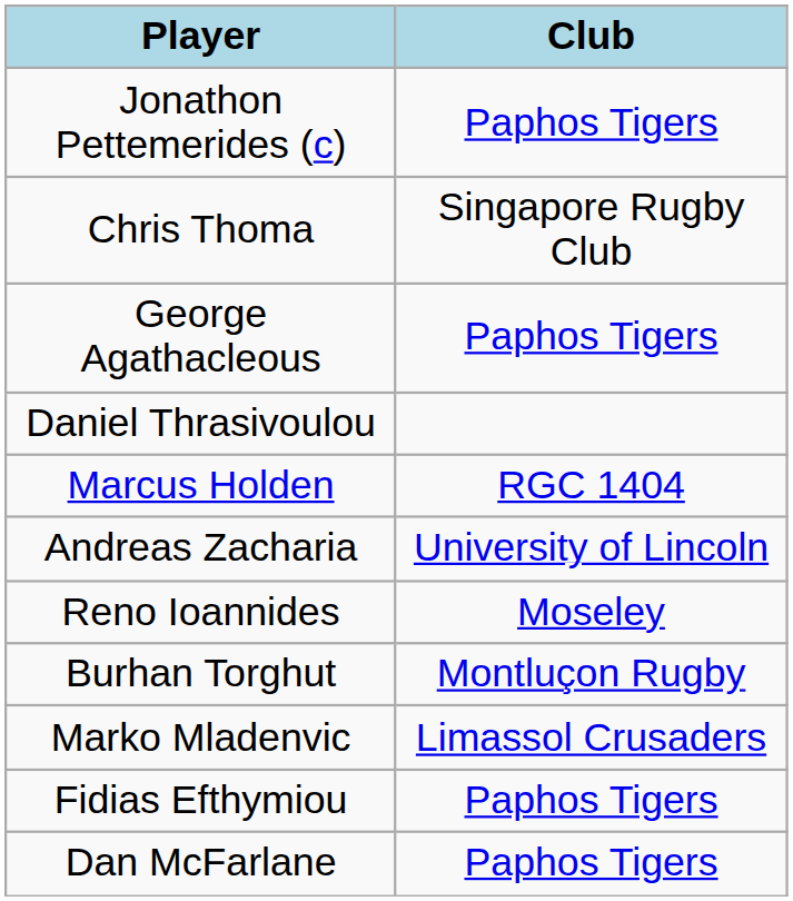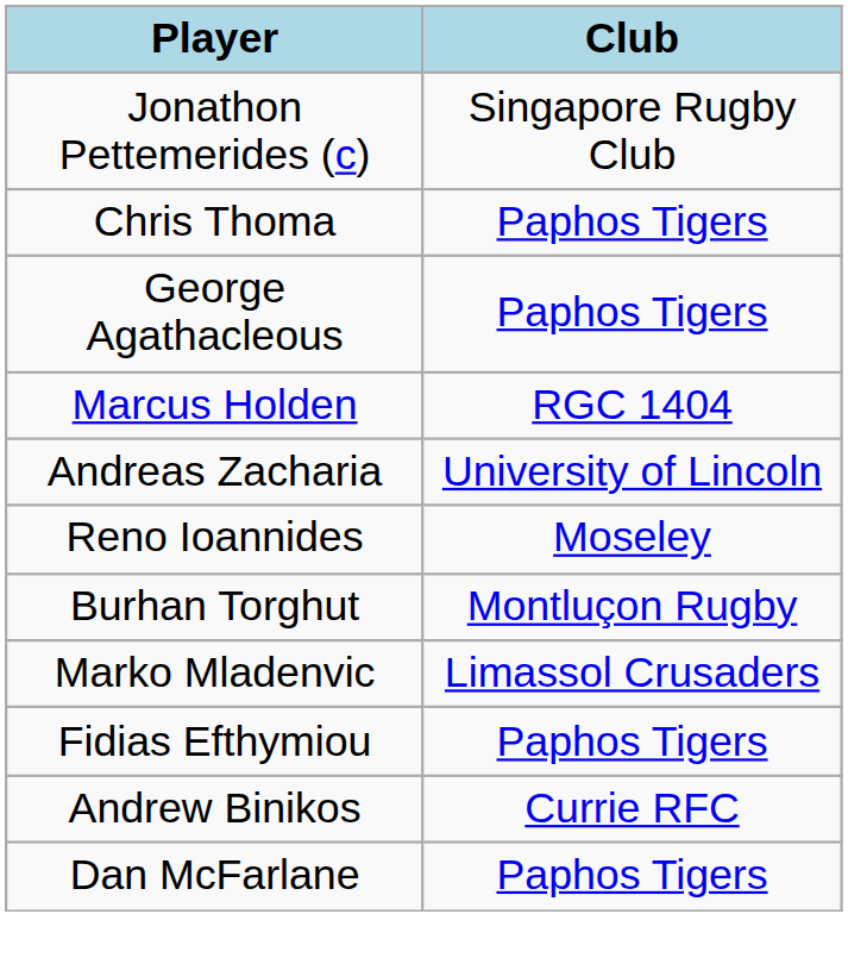Jonathon Pettemerides (c) | column 2: Paphos Tigers -> Singapore Rugby Club
Chris Thoma | column 2: Singapore Rugby Club -> Paphos Tigers
- row: Daniel Thrasivoulou
+ row: Andrew Binikos | Currie RFC
